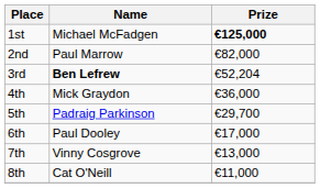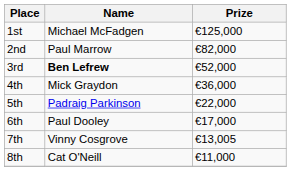1st | Prize: bold -> normal
3rd | Prize: €52,204 -> €52,000
5th | Prize: €29,700 -> €22,000
7th | Prize: €13,000 -> €13,005
